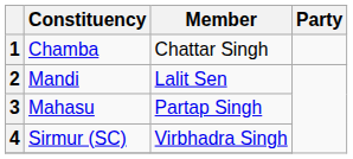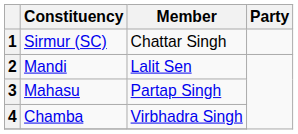1 | Constituency: Chamba -> Sirmur (SC)
4 | Constituency: Sirmur (SC) -> Chamba
